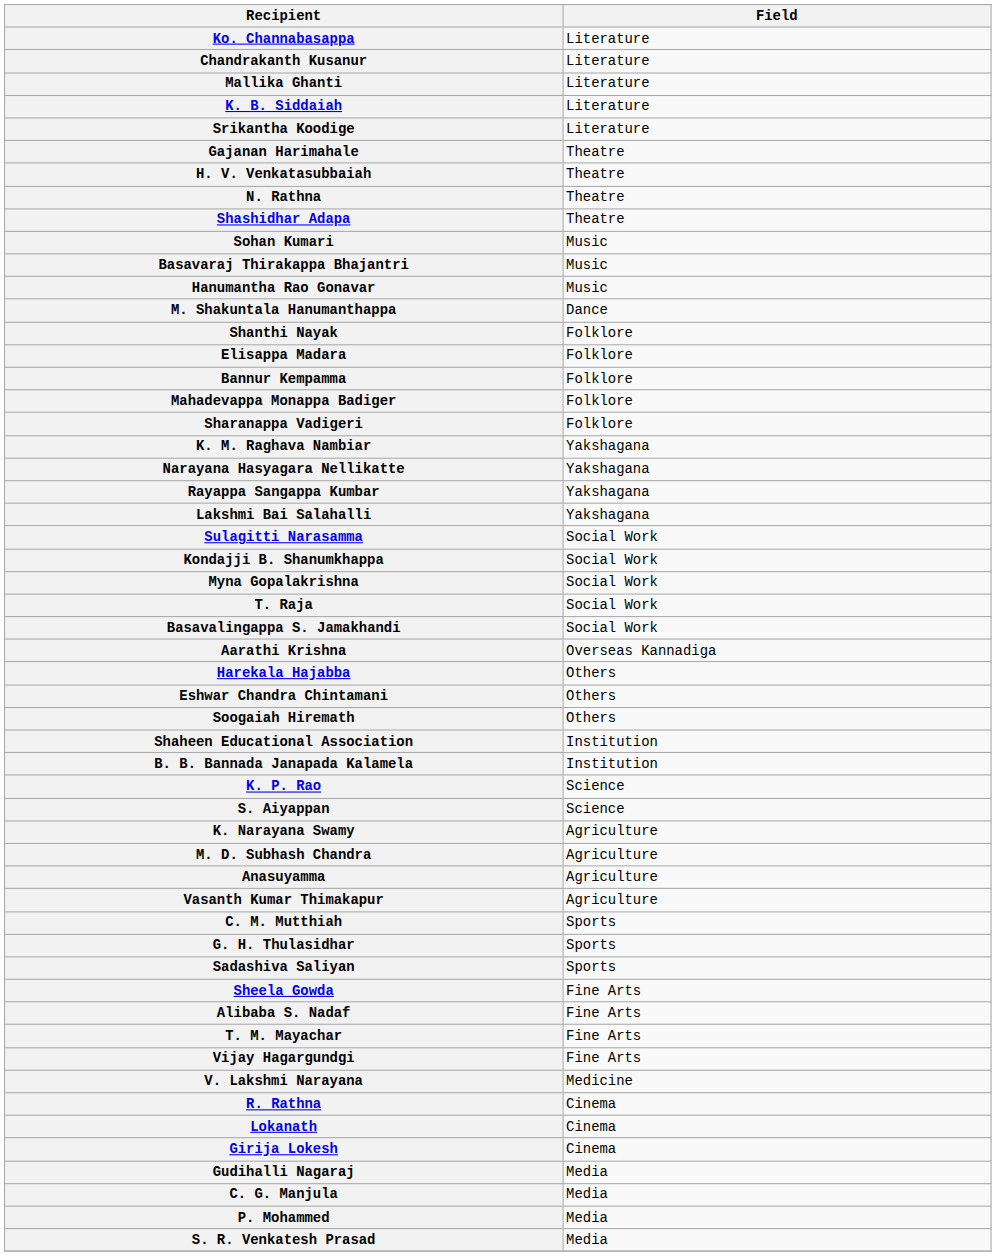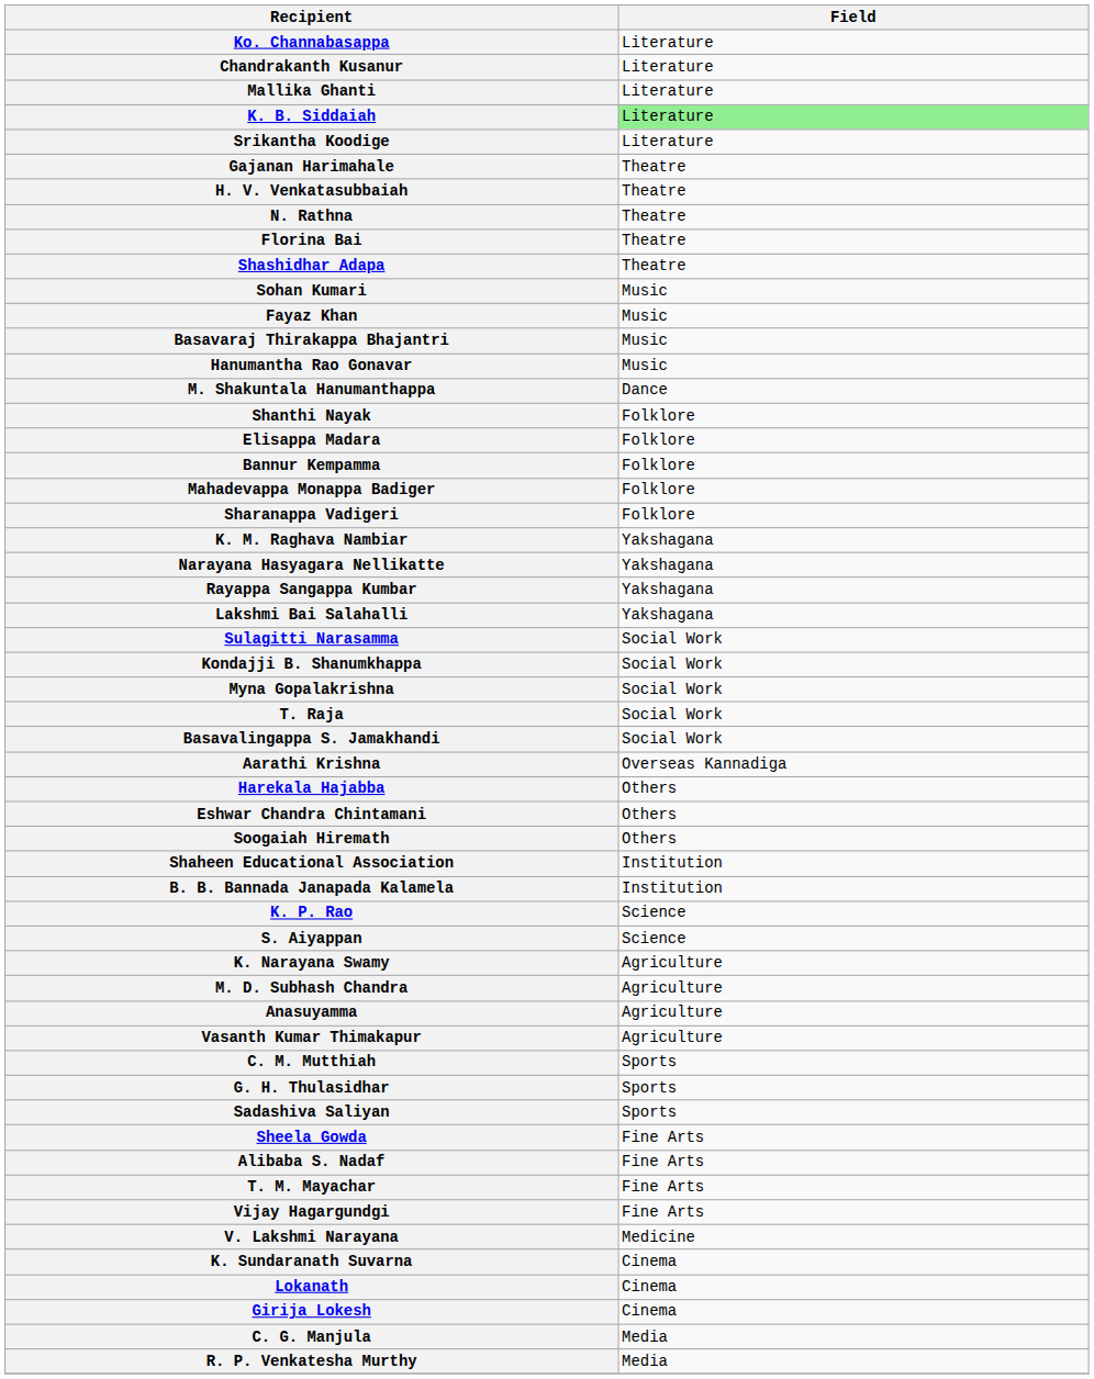K. B. Siddaiah | Field: no background -> lightgreen background
+ row: Florina Bai | Theatre
+ row: Fayaz Khan | Music
+ row: K. Sundaranath Suvarna | Cinema
- row: R. Rathna | Cinema
- row: Gudihalli Nagaraj | Media
+ row: R. P. Venkatesha Murthy | Media
- row: P. Mohammed | Media
- row: S. R. Venkatesh Prasad | Media
